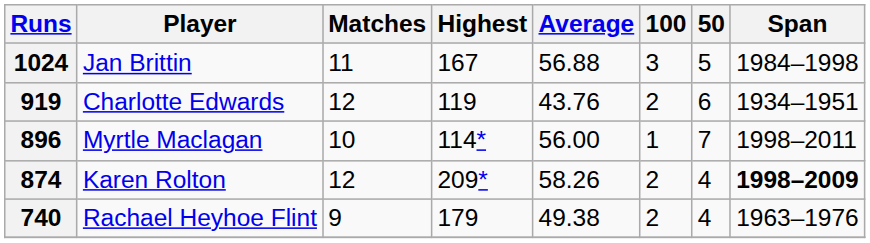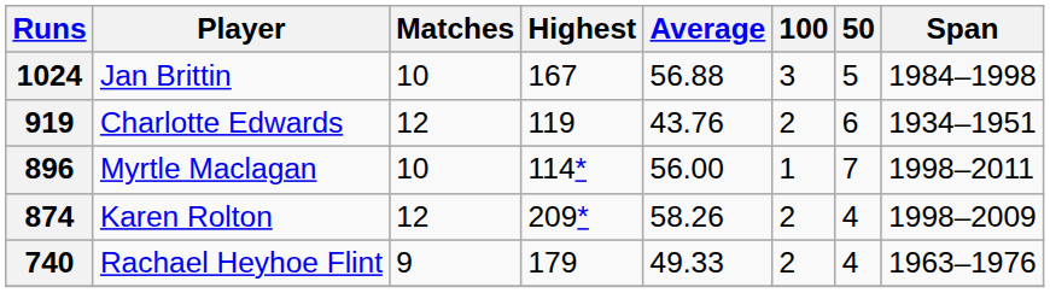1024 | Matches: 11 -> 10
874 | Span: bold -> normal
740 | Average: 49.38 -> 49.33
